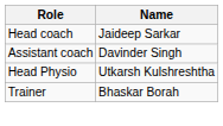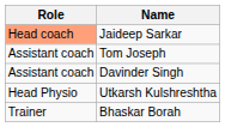Jaideep Sarkar | Role: no background -> lightsalmon background
+ row: Assistant coach | Tom Joseph
